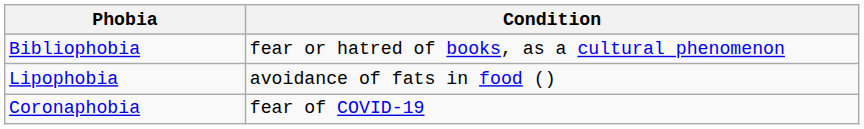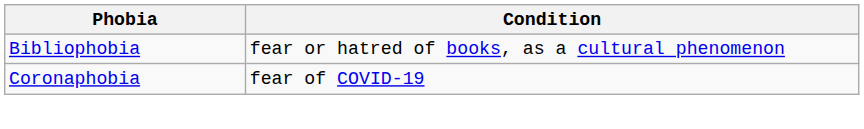- row: Lipophobia | avoidance of fats in food ()
